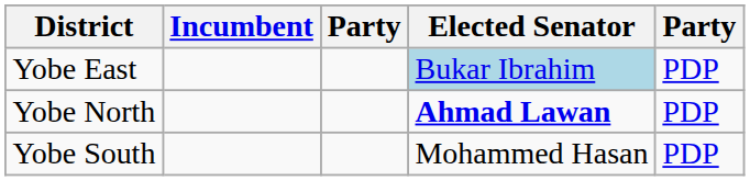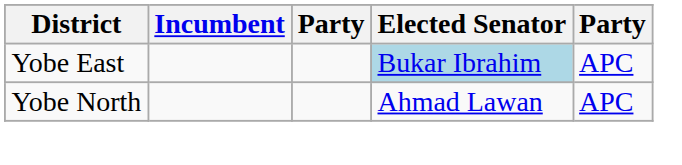Yobe East | column 5: PDP -> APC
Yobe North | Elected Senator: bold -> normal
Yobe North | column 5: PDP -> APC
- row: Yobe South | Mohammed Hasan | PDP
